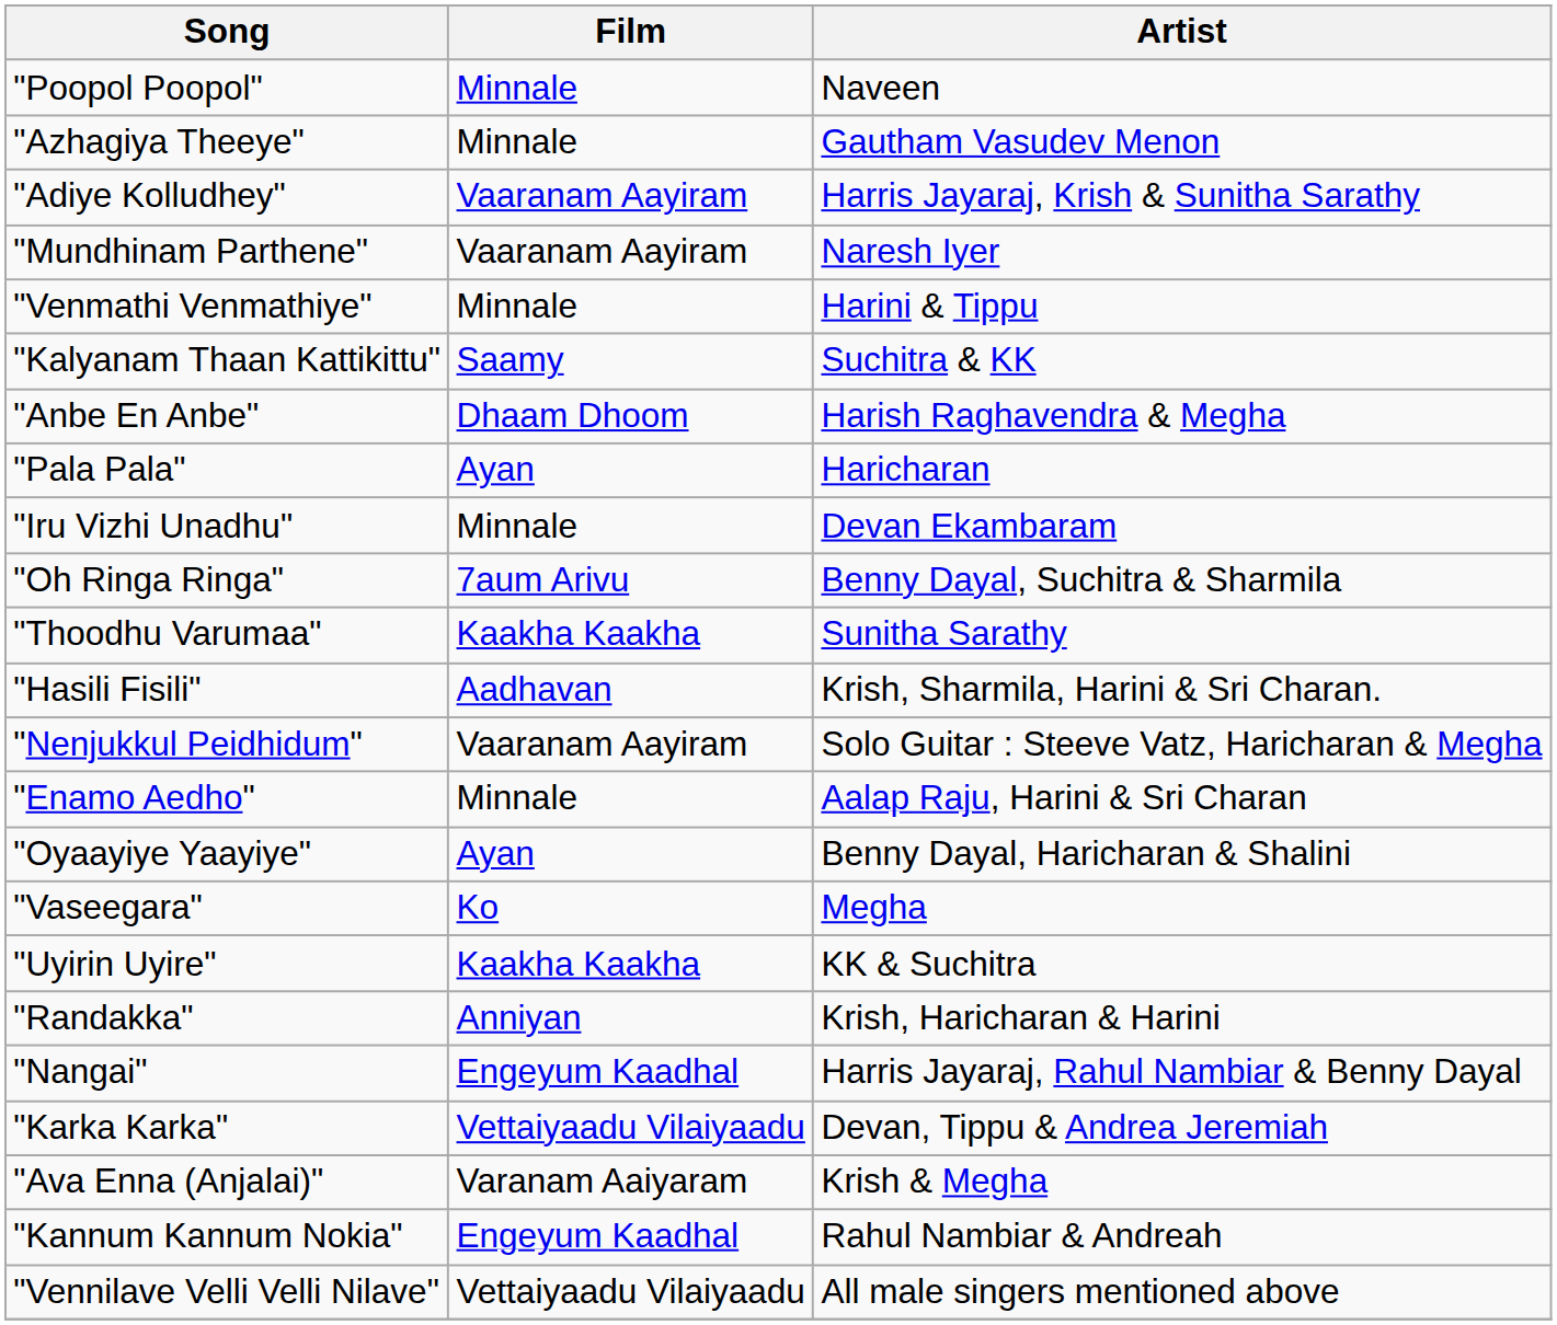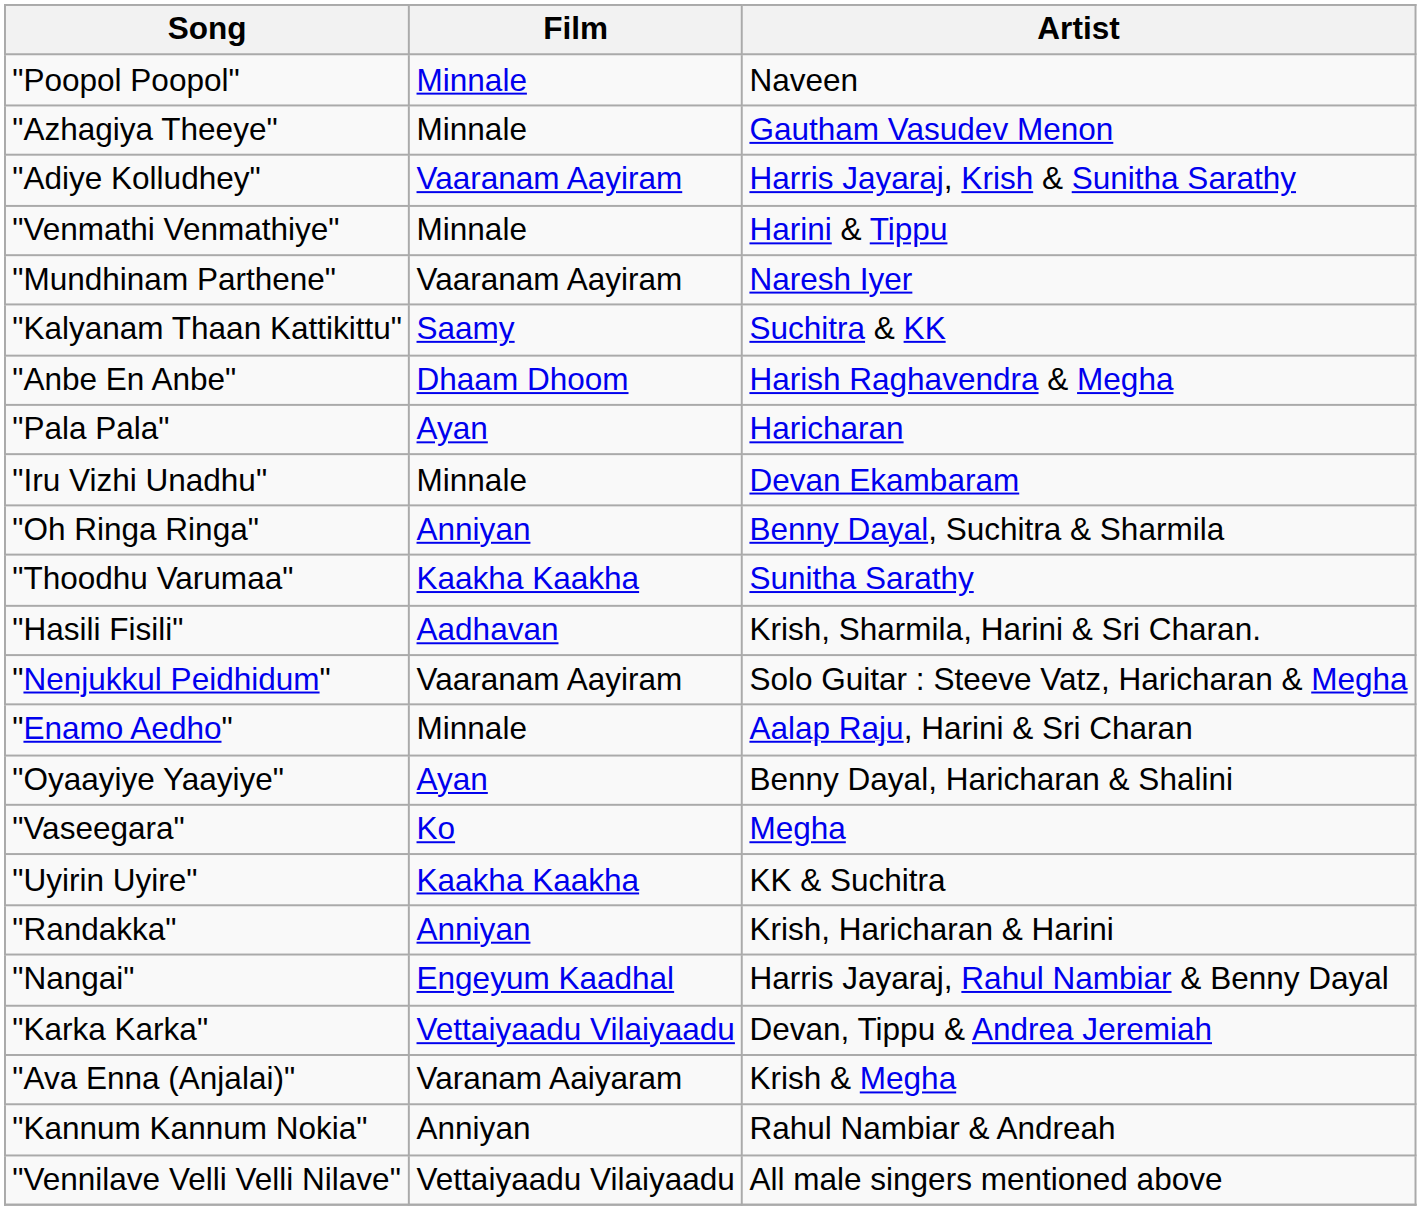rows swapped: "Mundhinam Parthene" <-> "Venmathi Venmathiye"
"Oh Ringa Ringa" | Film: 7aum Arivu -> Anniyan
"Kannum Kannum Nokia" | Film: Engeyum Kaadhal -> Anniyan
